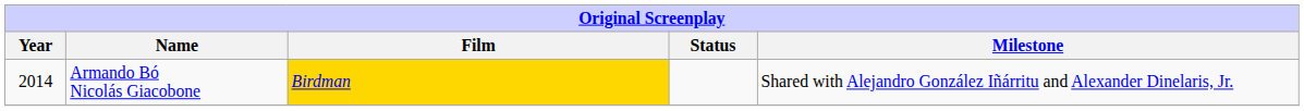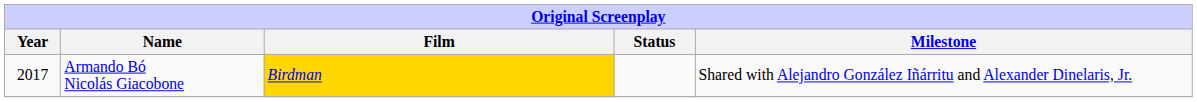Armando Bó Nicolás Giacobone | Year: 2014 -> 2017
